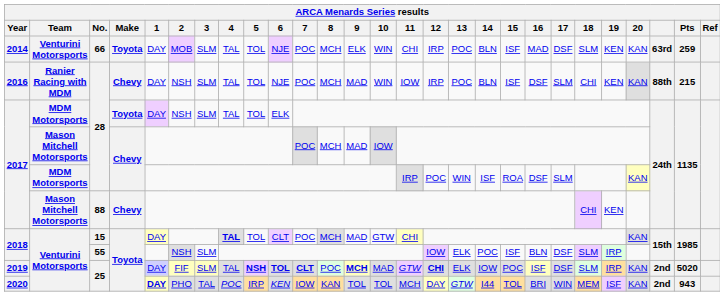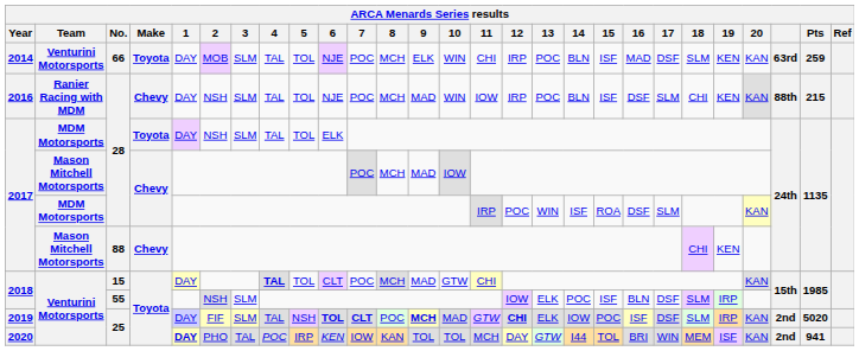2019 | 5: bold -> normal
2020 | Pts: 943 -> 941
